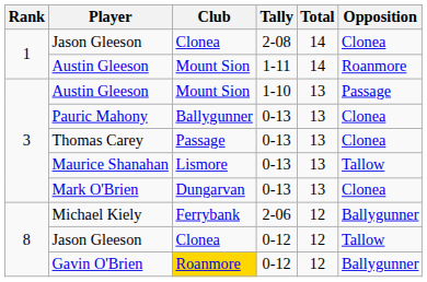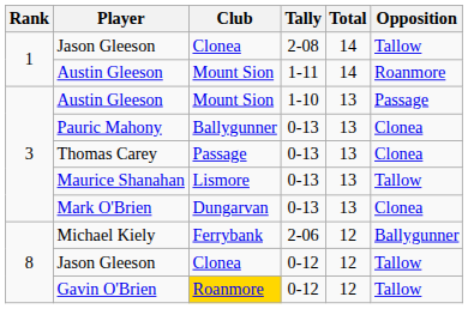Jason Gleeson / 2-08 | Opposition: Clonea -> Tallow
Gavin O'Brien | Opposition: Ballygunner -> Tallow
